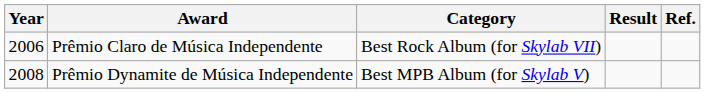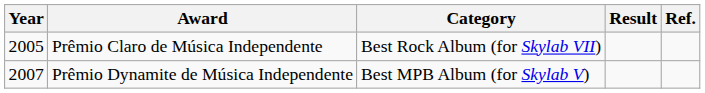Prêmio Claro de Música Independente | Year: 2006 -> 2005
Prêmio Dynamite de Música Independente | Year: 2008 -> 2007
